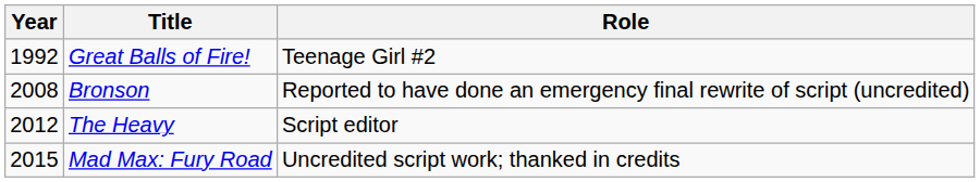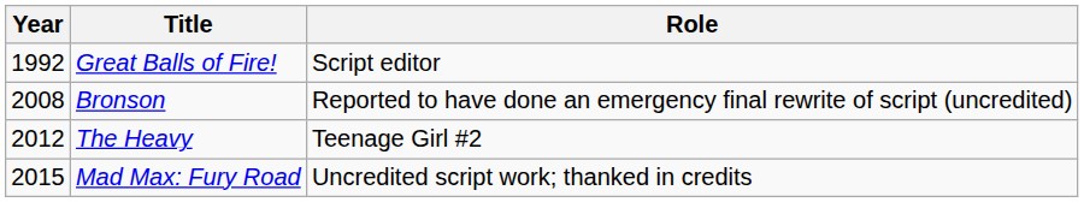Great Balls of Fire! | Role: Teenage Girl #2 -> Script editor
The Heavy | Role: Script editor -> Teenage Girl #2
